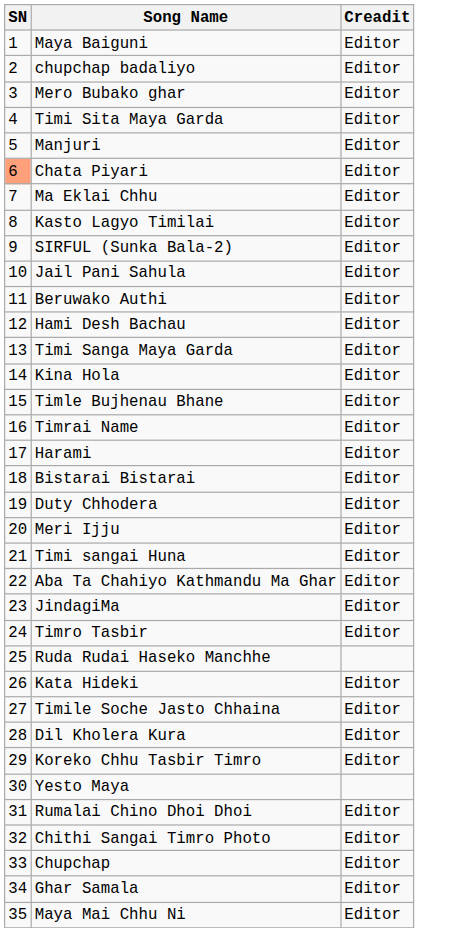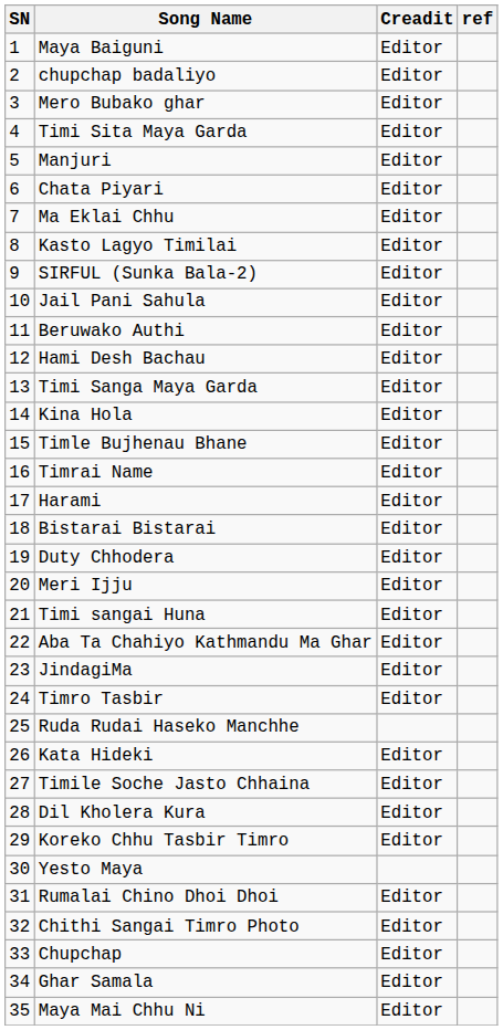+ column: ref
Chata Piyari | SN: lightsalmon background -> no background
